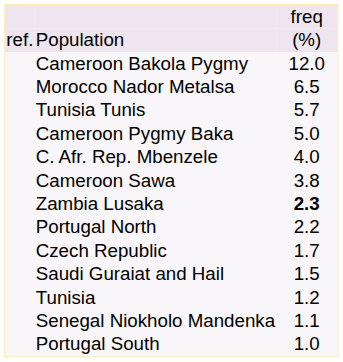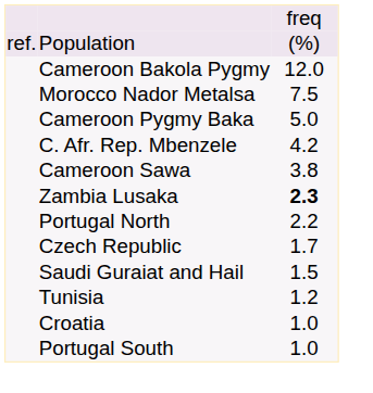Morocco Nador Metalsa | column 3: 6.5 -> 7.5
- row: Tunisia Tunis | 5.7
C. Afr. Rep. Mbenzele | column 3: 4.0 -> 4.2
- row: Senegal Niokholo Mandenka | 1.1
+ row: Croatia | 1.0
